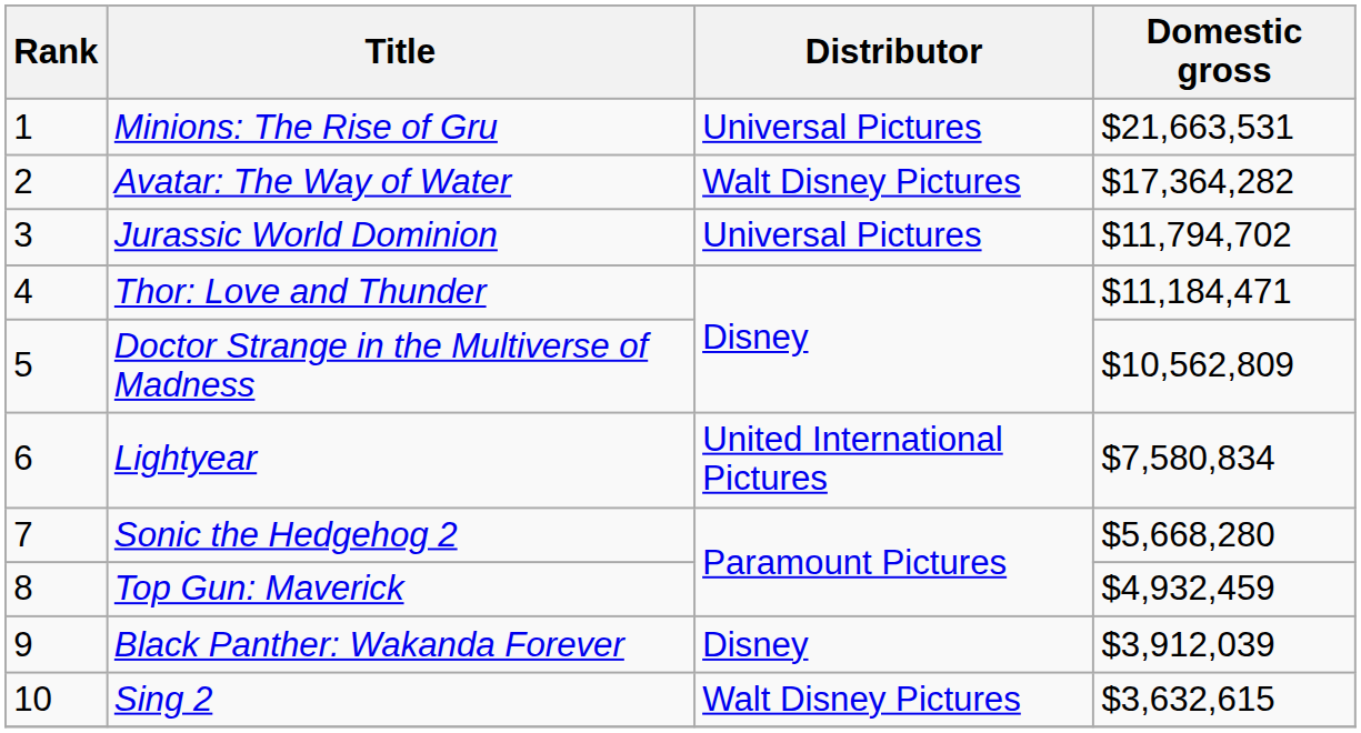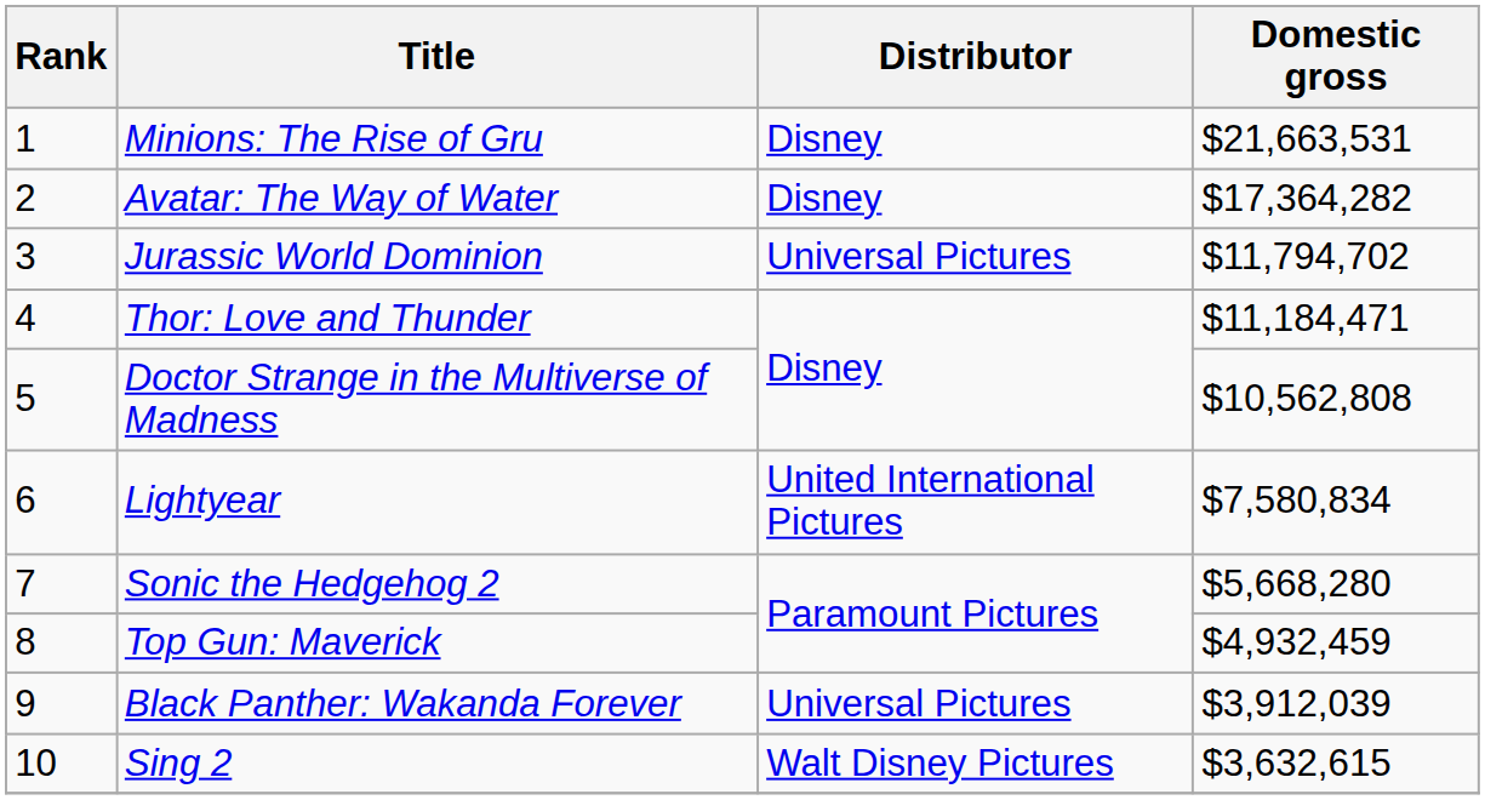Minions: The Rise of Gru | Distributor: Universal Pictures -> Disney
Avatar: The Way of Water | Distributor: Walt Disney Pictures -> Disney
Doctor Strange in the Multiverse of Madness | Domestic gross: $10,562,809 -> $10,562,808
Black Panther: Wakanda Forever | Distributor: Disney -> Universal Pictures
